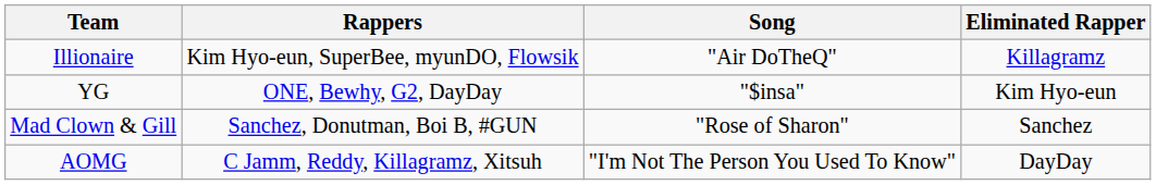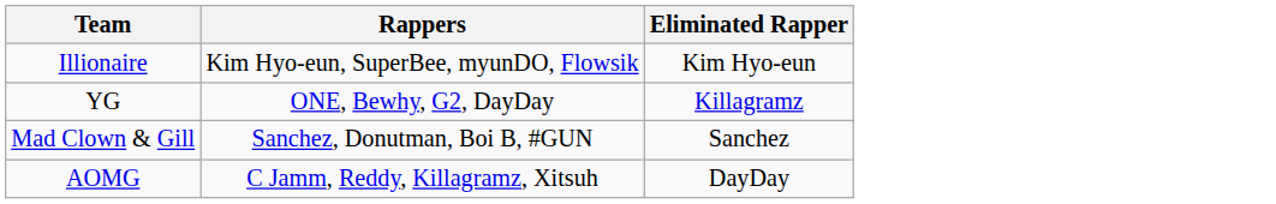- column: Song | "Air DoTheQ" | "$insa" | "Rose of Sharon" | "I'm Not The Person You Used To Know"
Illionaire | Eliminated Rapper: Killagramz -> Kim Hyo-eun
YG | Eliminated Rapper: Kim Hyo-eun -> Killagramz
